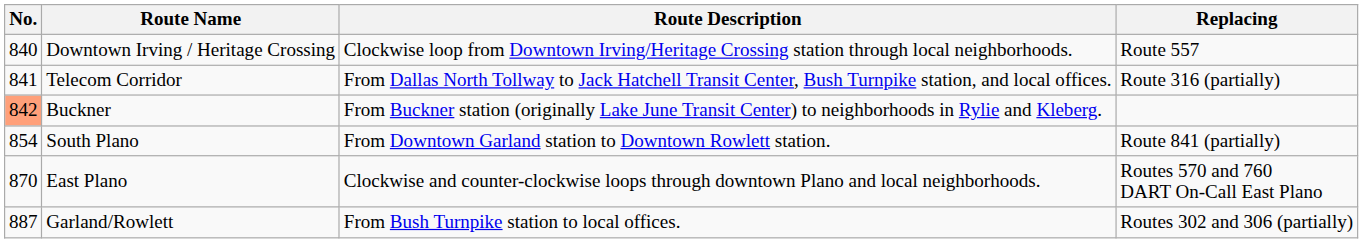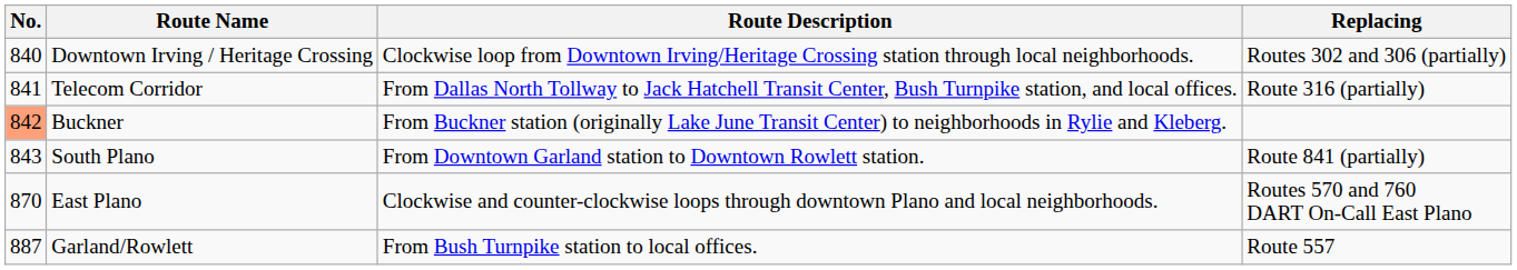Downtown Irving / Heritage Crossing | Replacing: Route 557 -> Routes 302 and 306 (partially)
South Plano | No.: 854 -> 843
Garland/Rowlett | Replacing: Routes 302 and 306 (partially) -> Route 557
